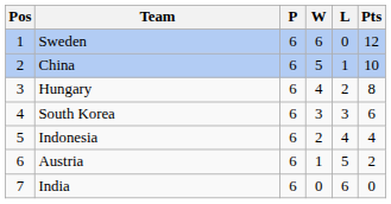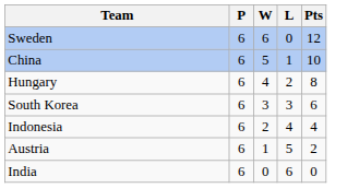- column: Pos | 1 | 2 | 3 | 4 | 5 | 6 | 7
